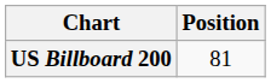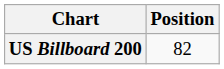US Billboard 200 | Position: 81 -> 82
